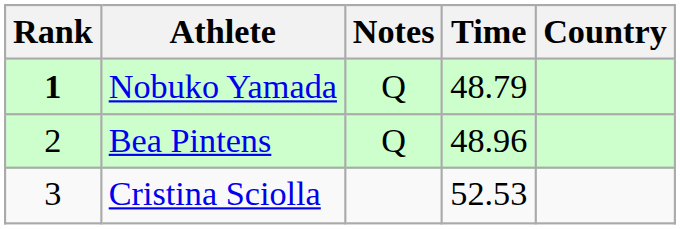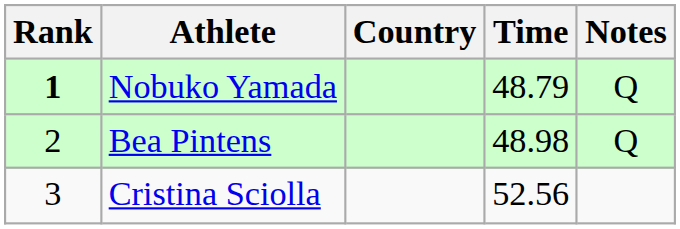columns swapped: Country <-> Notes
Bea Pintens | Time: 48.96 -> 48.98
Cristina Sciolla | Time: 52.53 -> 52.56
